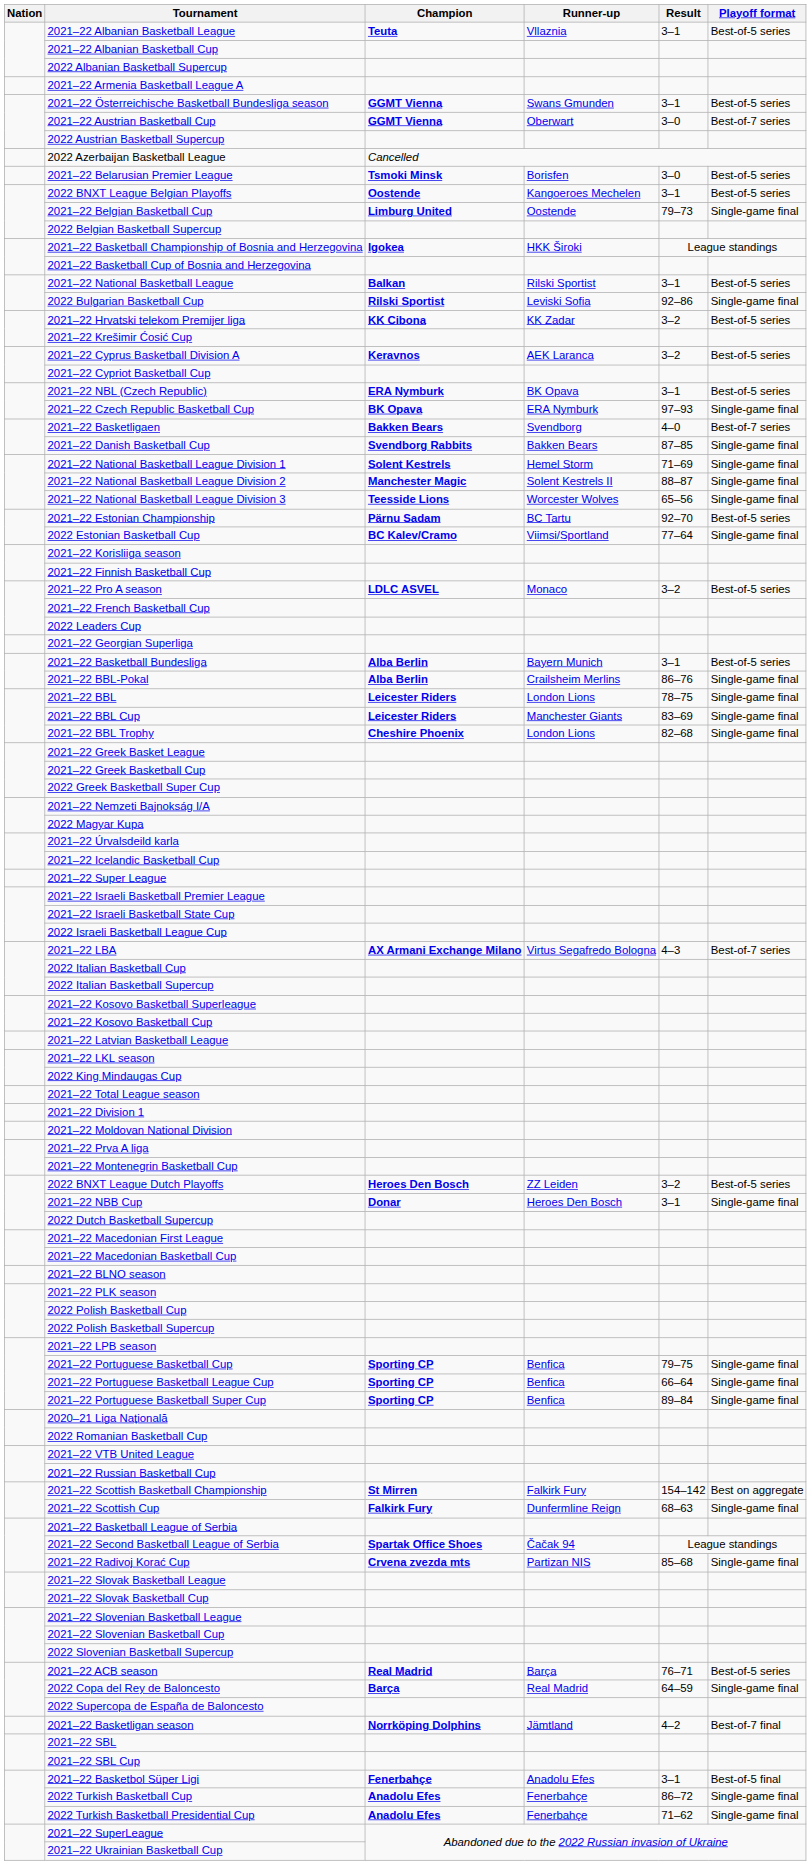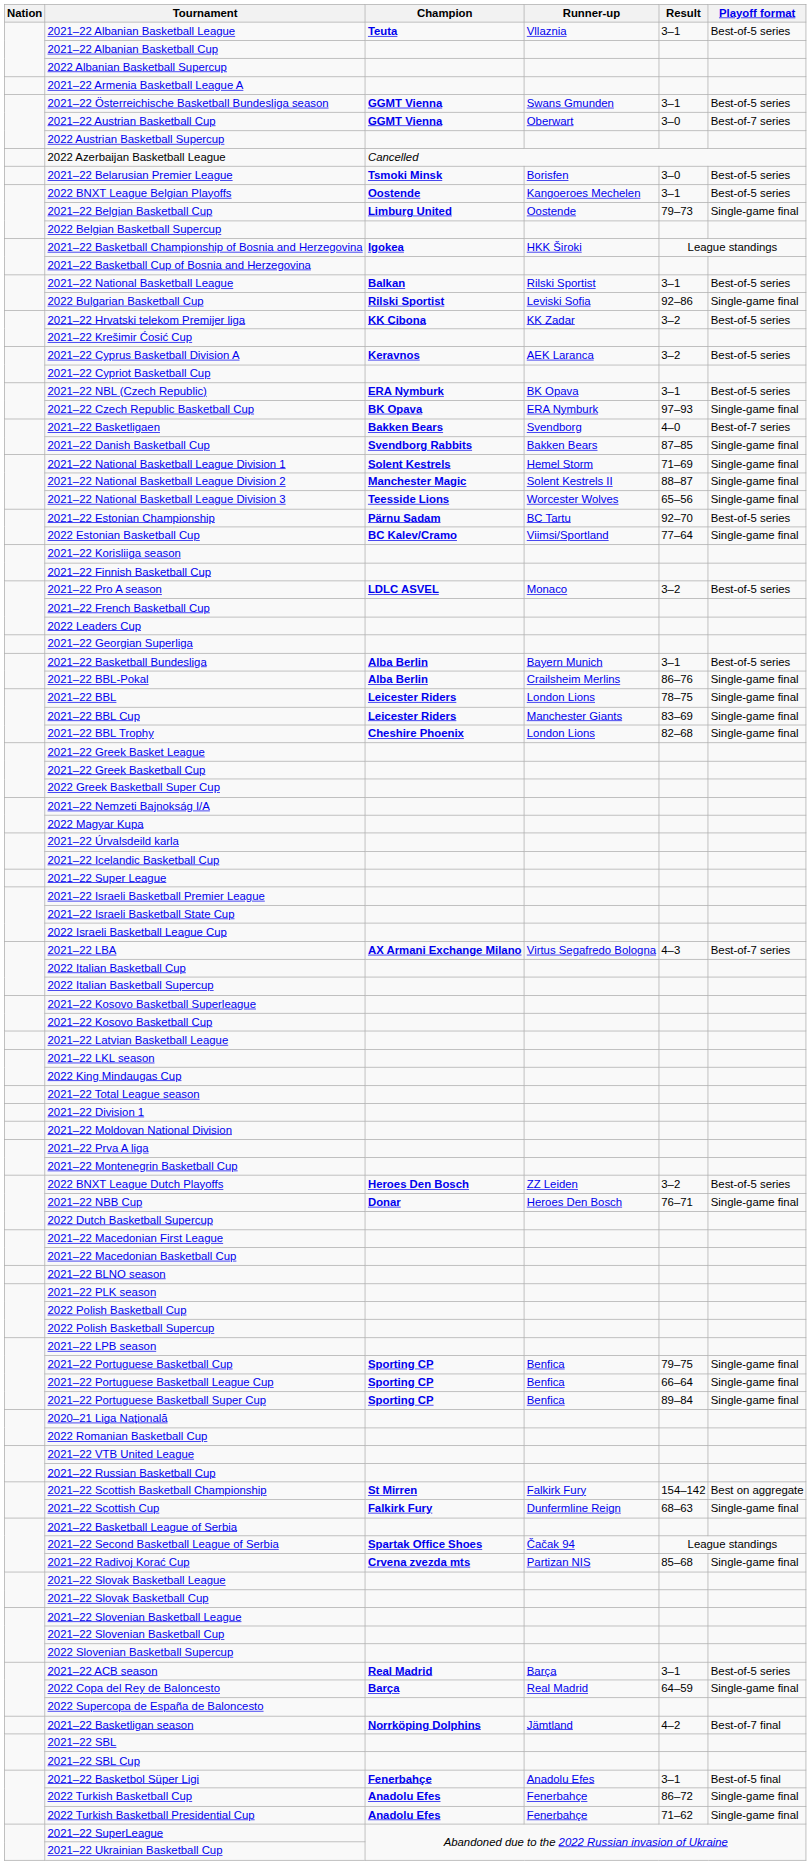2021–22 NBB Cup | Result: 3–1 -> 76–71
2021–22 ACB season | Result: 76–71 -> 3–1
